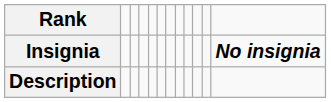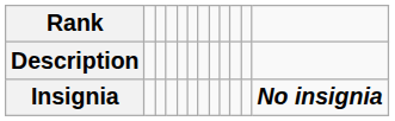rows swapped: Insignia <-> Description
